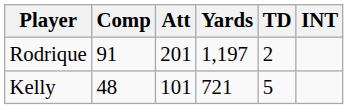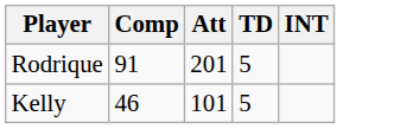- column: Yards | 1,197 | 721
Rodrique | TD: 2 -> 5
Kelly | Comp: 48 -> 46
